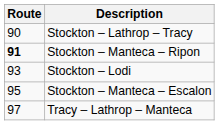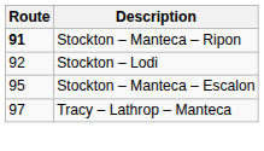- row: 90 | Stockton – Lathrop – Tracy
Stockton – Lodi | Route: 93 -> 92
